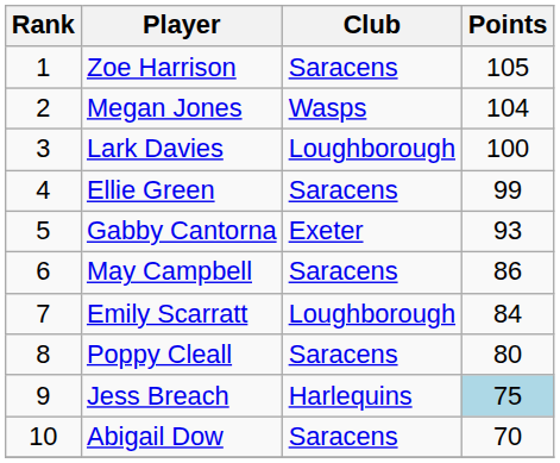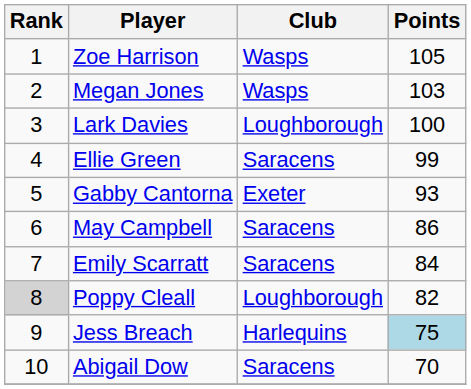Zoe Harrison | Club: Saracens -> Wasps
Megan Jones | Points: 104 -> 103
Emily Scarratt | Club: Loughborough -> Saracens
Poppy Cleall | Rank: no background -> lightgrey background
Poppy Cleall | Club: Saracens -> Loughborough
Poppy Cleall | Points: 80 -> 82
